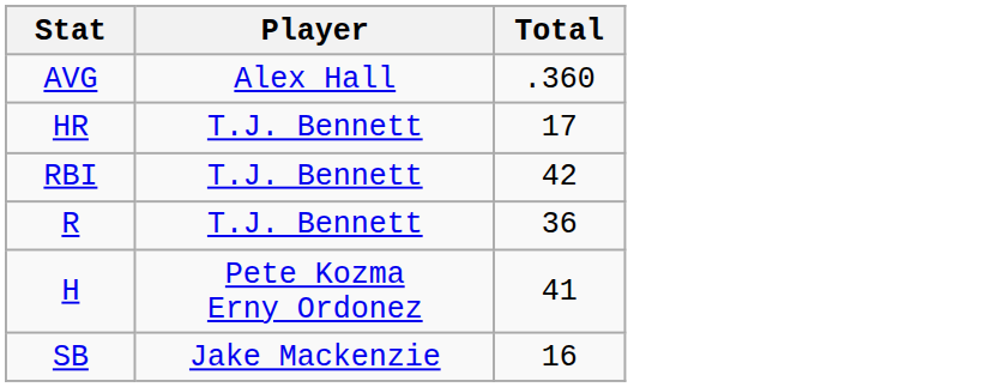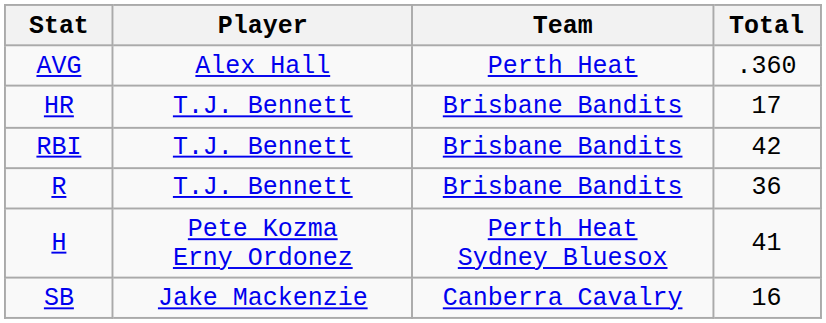+ column: Team | Perth Heat | Brisbane Bandits | Brisbane Bandits | Brisbane Bandits | Perth Heat Sydney Bluesox | Canberra Cavalry
